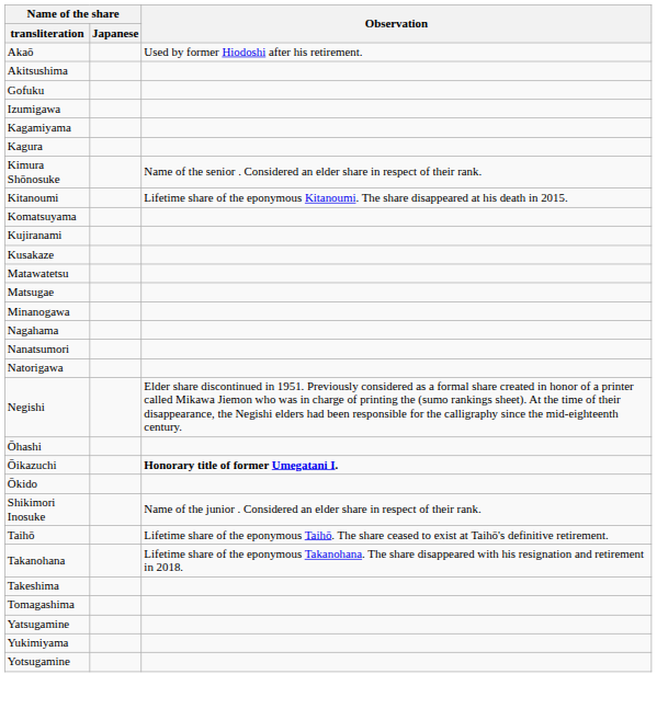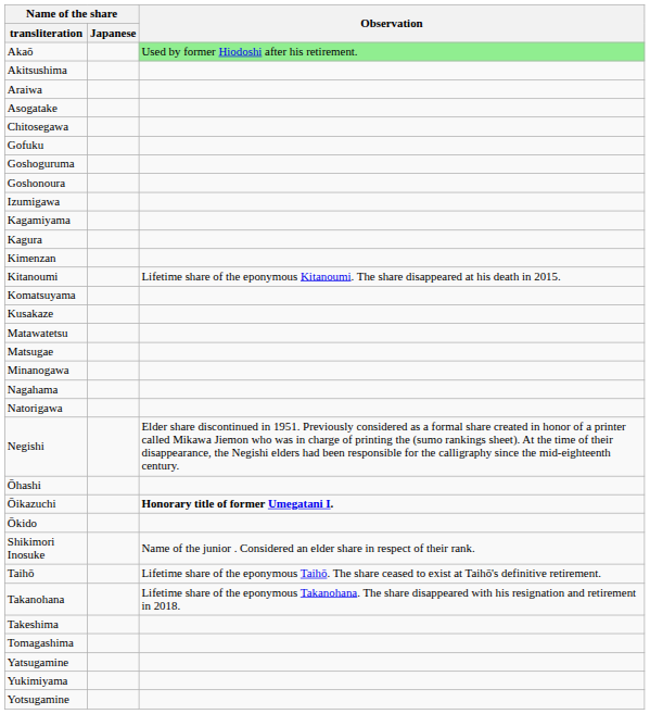Akaō | Observation: no background -> lightgreen background
+ row: Araiwa
+ row: Asogatake
+ row: Chitosegawa
+ row: Goshoguruma
+ row: Goshonoura
+ row: Kimenzan
- row: Kimura Shōnosuke | Name of the senior . Considered an elder share in respect of their rank.
- row: Kujiranami
- row: Nanatsumori
